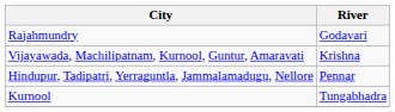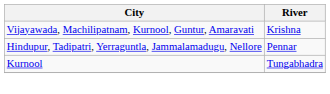- row: Rajahmundry | Godavari
